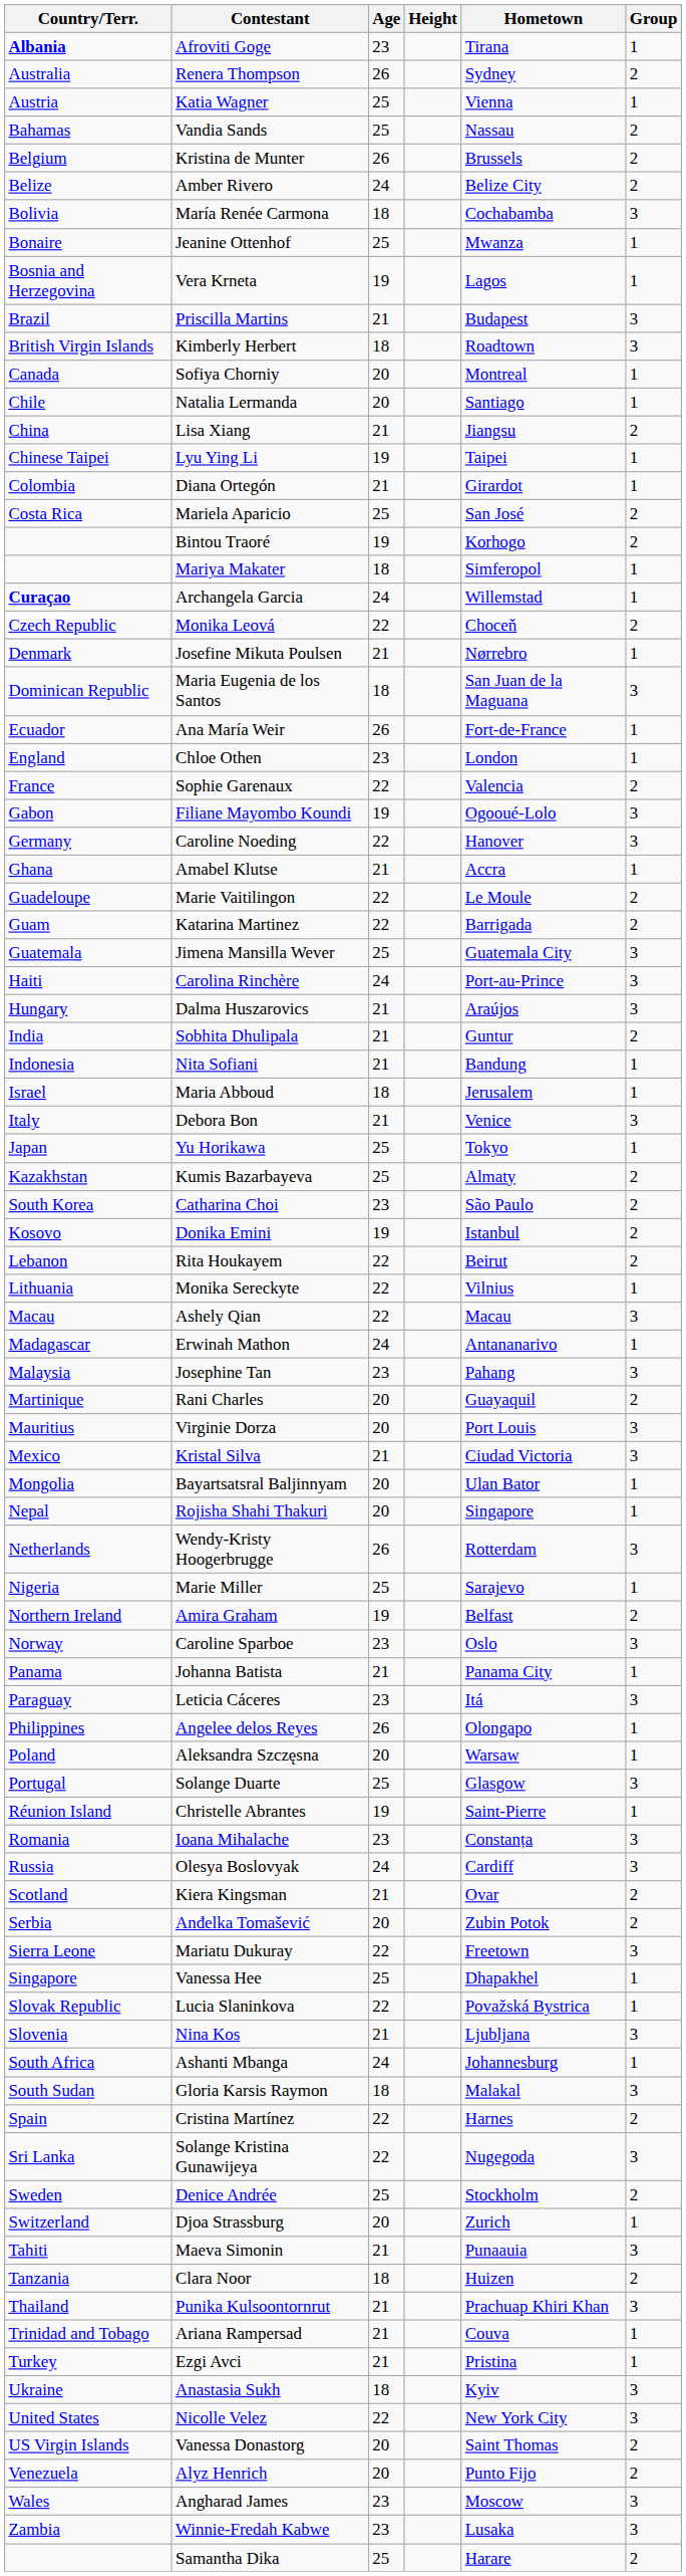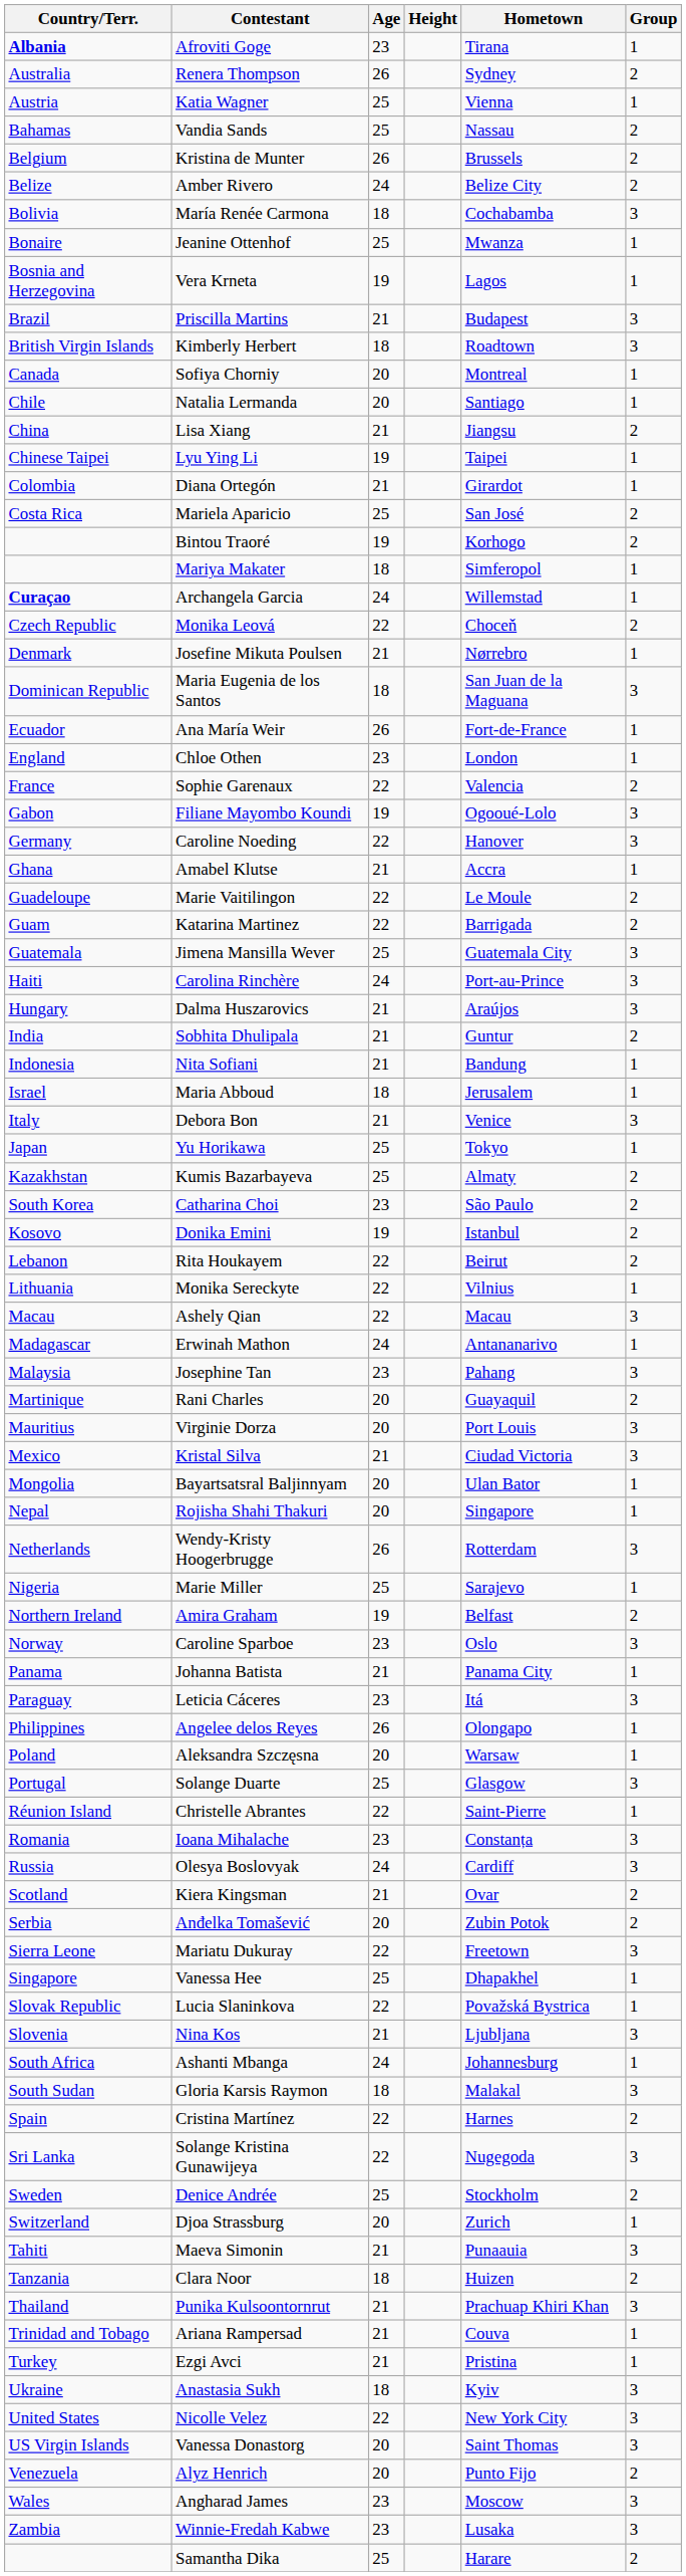Christelle Abrantes | Age: 19 -> 22
Vanessa Donastorg | Group: 2 -> 3
